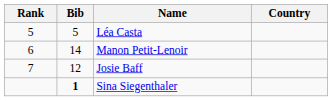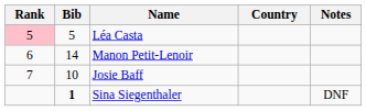+ column: Notes | DNF
Léa Casta | Rank: no background -> pink background
Josie Baff | Bib: 12 -> 10
